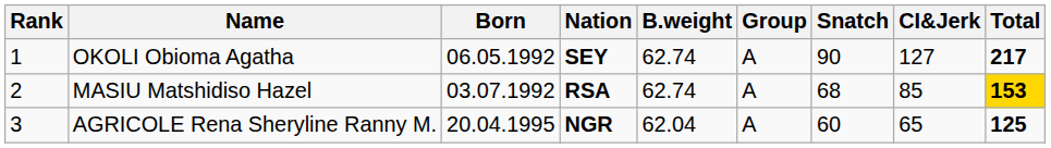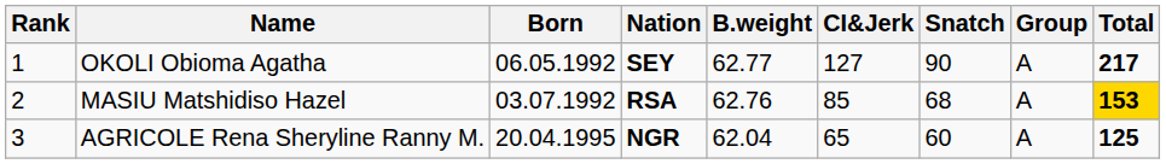columns swapped: Group <-> CI&Jerk
OKOLI Obioma Agatha | B.weight: 62.74 -> 62.77
MASIU Matshidiso Hazel | B.weight: 62.74 -> 62.76
